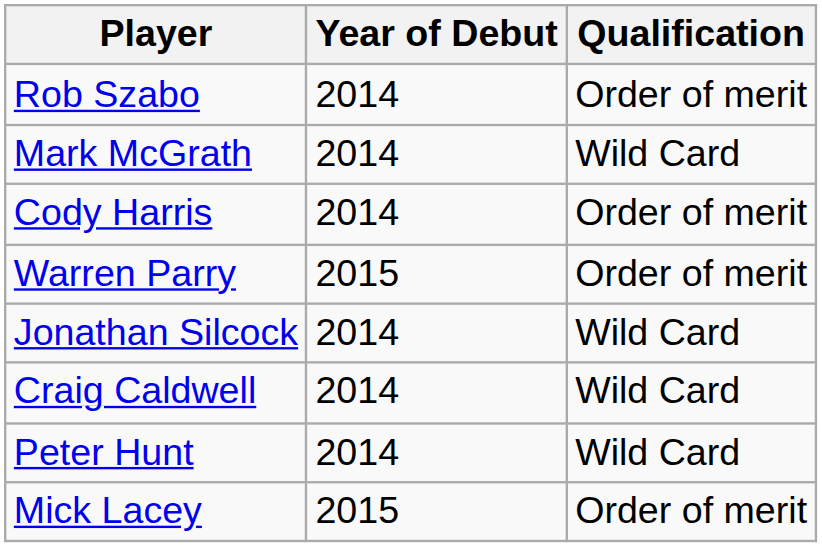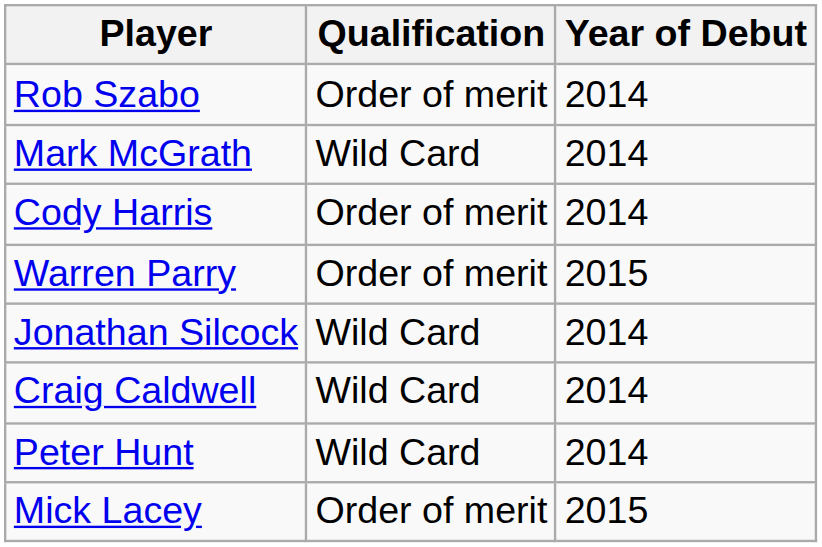columns swapped: Year of Debut <-> Qualification
